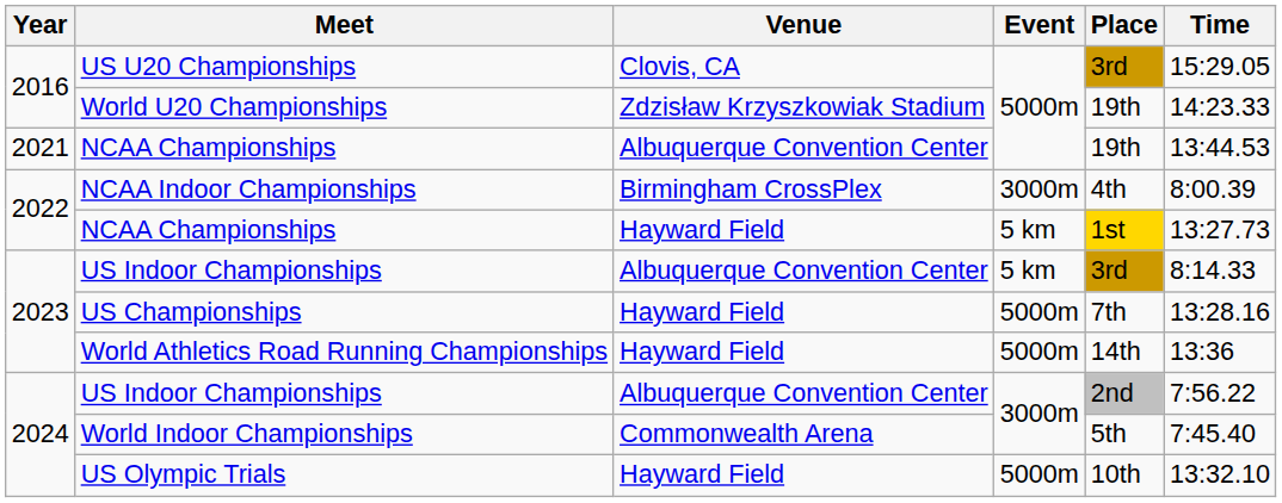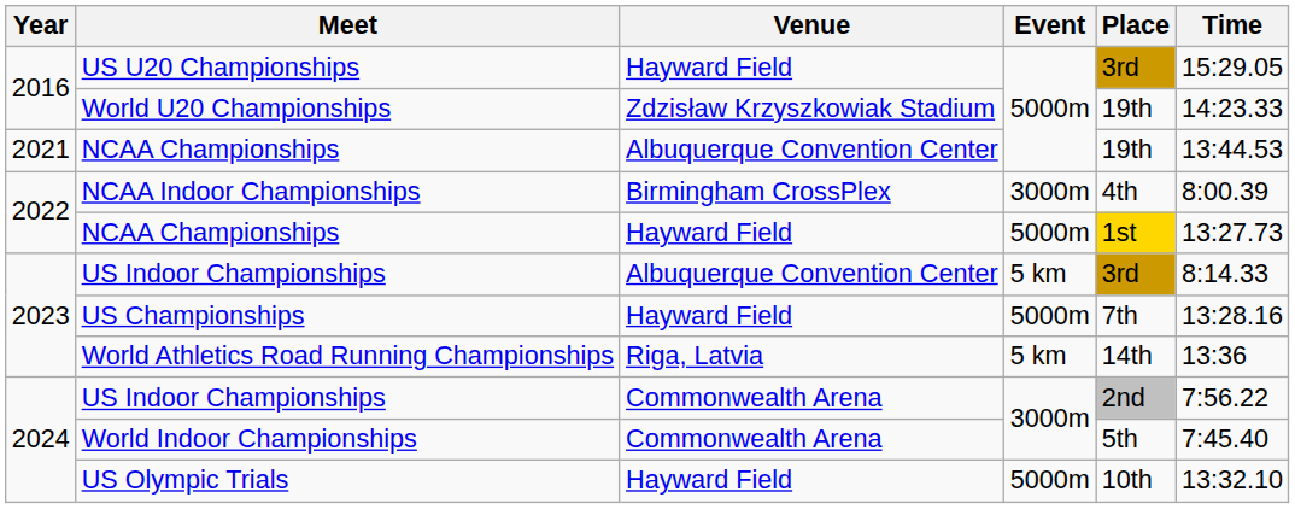US U20 Championships | Venue: Clovis, CA -> Hayward Field
2022 / NCAA Championships | Event: 5 km -> 5000m
World Athletics Road Running Championships | Venue: Hayward Field -> Riga, Latvia
World Athletics Road Running Championships | Event: 5000m -> 5 km
2024 / US Indoor Championships | Venue: Albuquerque Convention Center -> Commonwealth Arena
